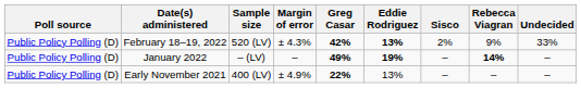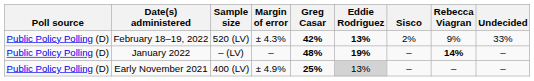January 2022 | Greg Casar: 49% -> 48%
Early November 2021 | Greg Casar: 22% -> 25%
Early November 2021 | Eddie Rodriguez: no background -> lightgrey background
